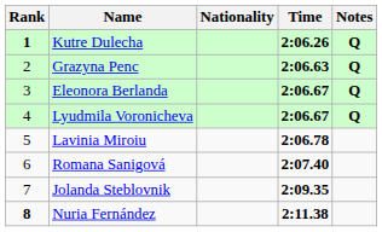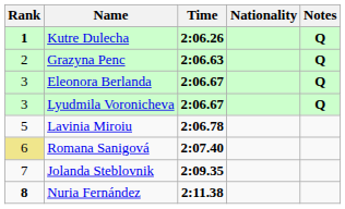columns swapped: Nationality <-> Time
Lyudmila Voronicheva | Rank: 4 -> 3
Romana Sanigová | Rank: no background -> khaki background
